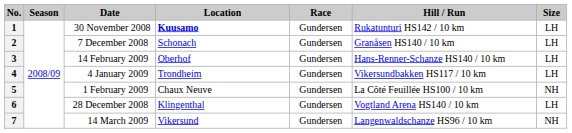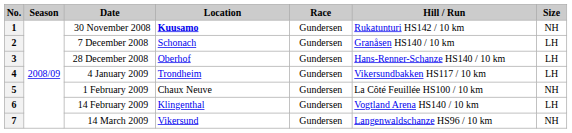1 | Size: LH -> NH
3 | Date: 14 February 2009 -> 28 December 2008
6 | Date: 28 December 2008 -> 14 February 2009
